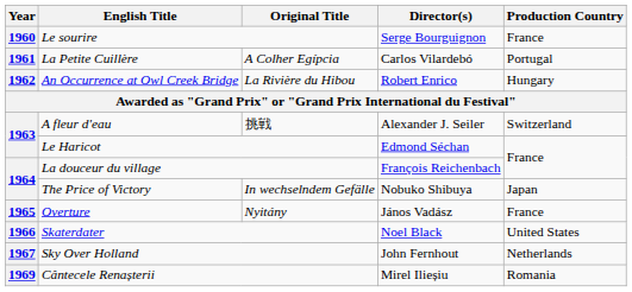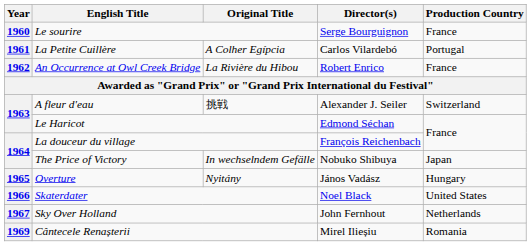An Occurrence at Owl Creek Bridge | Production Country: Hungary -> France
Overture | Production Country: France -> Hungary
